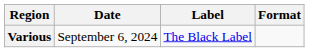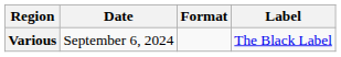columns swapped: Format <-> Label
